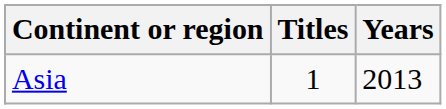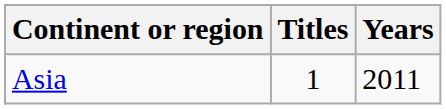Asia | Years: 2013 -> 2011
